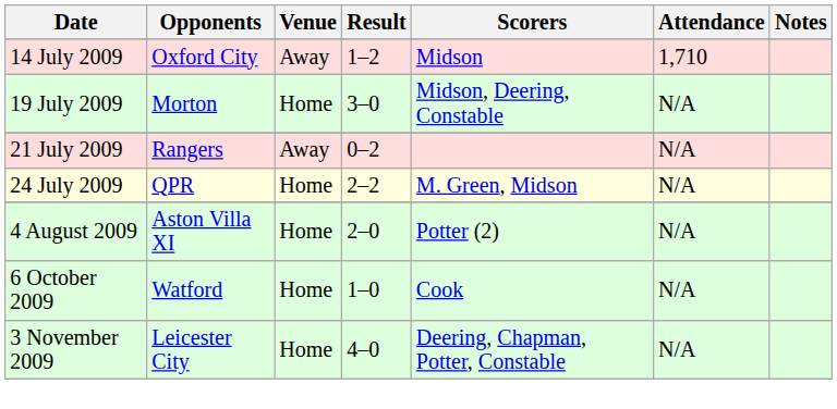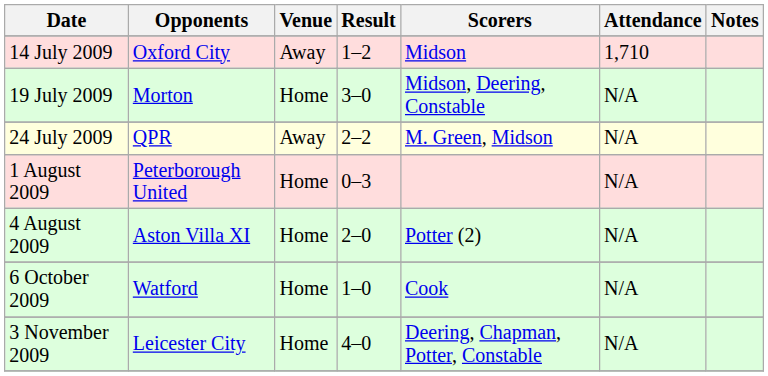- row: 21 July 2009 | Rangers | Away | 0–2 | N/A
24 July 2009 | Venue: Home -> Away
+ row: 1 August 2009 | Peterborough United | Home | 0–3 | N/A
